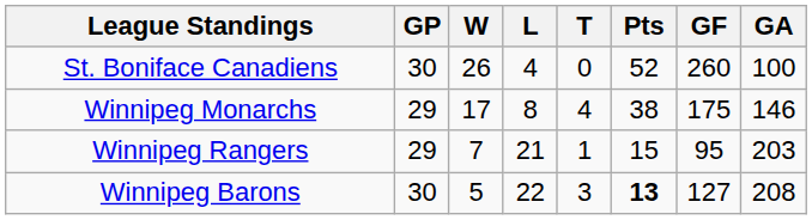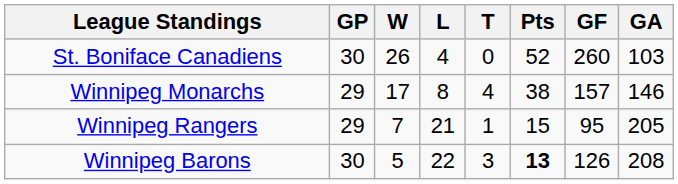St. Boniface Canadiens | GA: 100 -> 103
Winnipeg Monarchs | GF: 175 -> 157
Winnipeg Rangers | GA: 203 -> 205
Winnipeg Barons | GF: 127 -> 126
